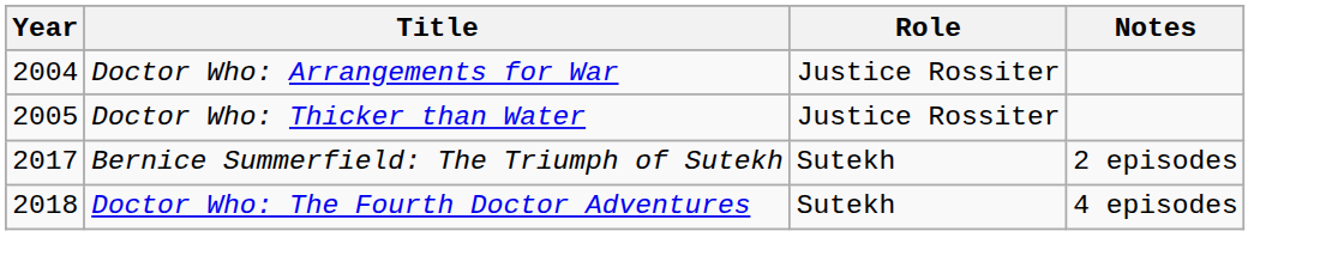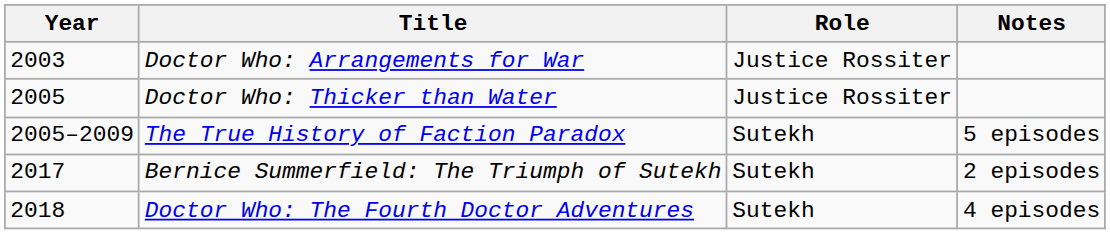Doctor Who: Arrangements for War | Year: 2004 -> 2003
+ row: 2005–2009 | The True History of Faction Paradox | Sutekh | 5 episodes
